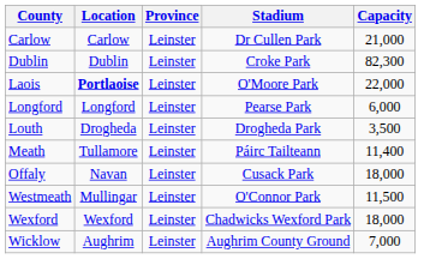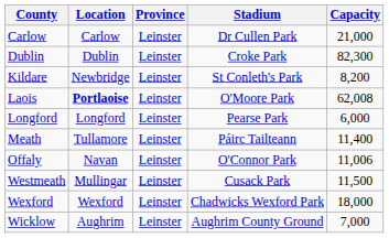+ row: Kildare | Newbridge | Leinster | St Conleth's Park | 8,200
Laois | Capacity: 22,000 -> 62,008
- row: Louth | Drogheda | Leinster | Drogheda Park | 3,500
Offaly | Stadium: Cusack Park -> O'Connor Park
Offaly | Capacity: 18,000 -> 11,006
Westmeath | Stadium: O'Connor Park -> Cusack Park
